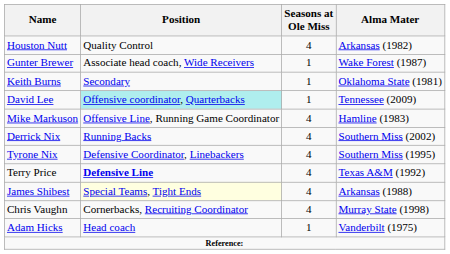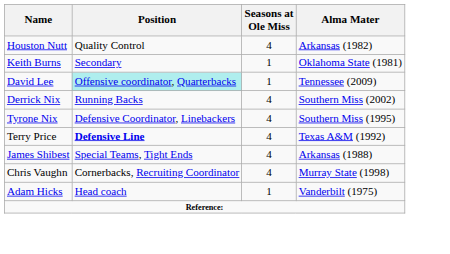- row: Gunter Brewer | Associate head coach, Wide Receivers | 1 | Wake Forest (1987)
- row: Mike Markuson | Offensive Line, Running Game Coordinator | 4 | Hamline (1983)
James Shibest | Position: lightyellow background -> no background
